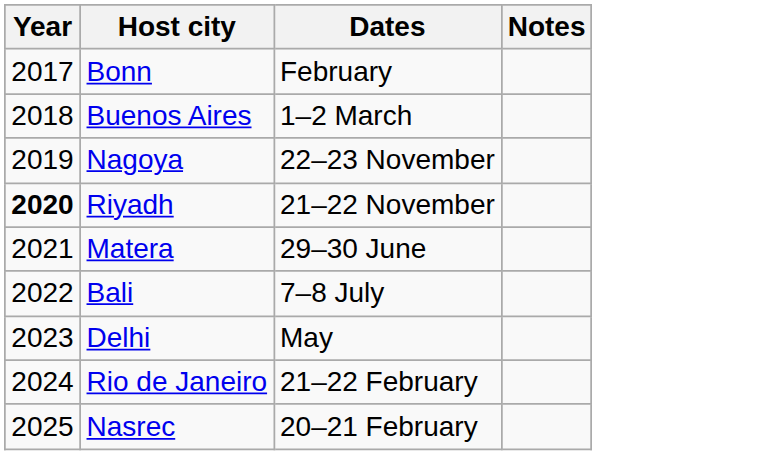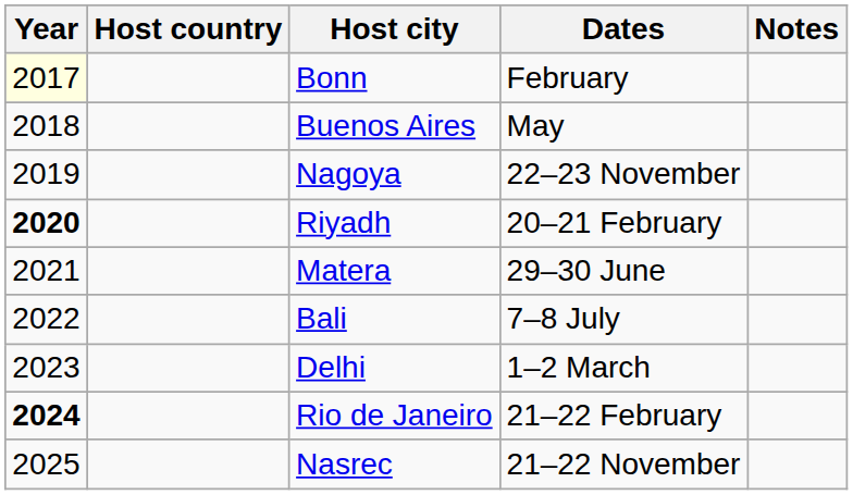+ column: Host country
Bonn | Year: no background -> lightyellow background
Buenos Aires | Dates: 1–2 March -> May
Riyadh | Dates: 21–22 November -> 20–21 February
Delhi | Dates: May -> 1–2 March
Rio de Janeiro | Year: normal -> bold
Nasrec | Dates: 20–21 February -> 21–22 November
